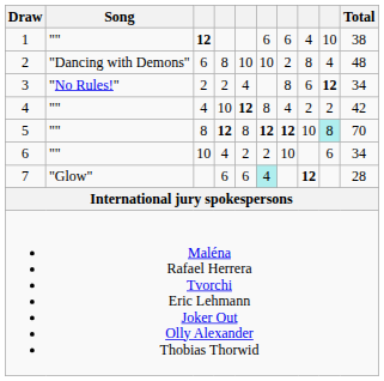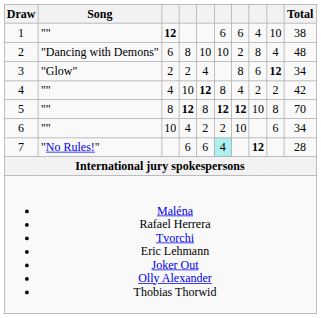3 | Song: "No Rules!" -> "Glow"
5 | column 9: paleturquoise background -> no background
7 | Song: "Glow" -> "No Rules!"
